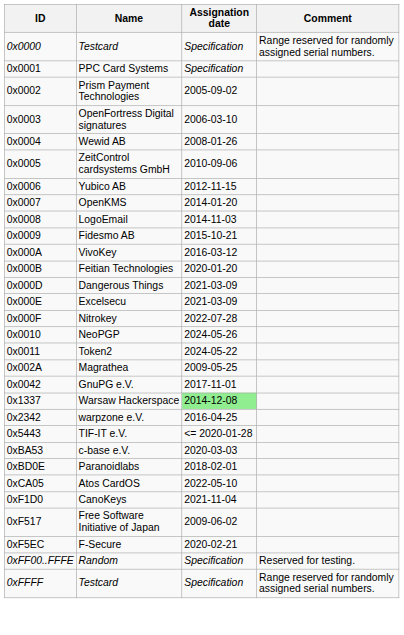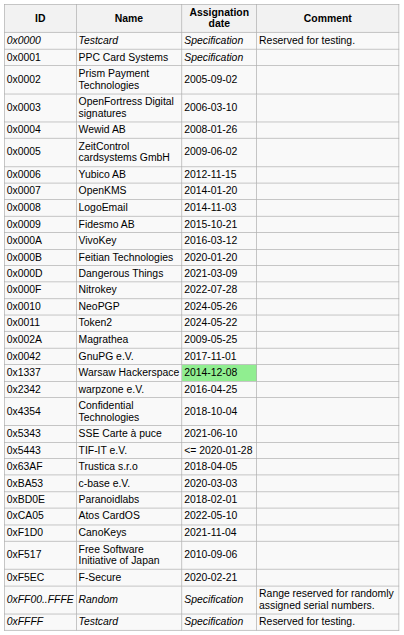0x0000 / Testcard | Comment: Range reserved for randomly assigned serial numbers. -> Reserved for testing.
ZeitControl cardsystems GmbH | Assignation date: 2010-09-06 -> 2009-06-02
- row: 0x000E | Excelsecu | 2021-03-09
+ row: 0x4354 | Confidential Technologies | 2018-10-04
+ row: 0x5343 | SSE Carte à puce | 2021-06-10
+ row: 0x63AF | Trustica s.r.o | 2018-04-05
Free Software Initiative of Japan | Assignation date: 2009-06-02 -> 2010-09-06
Random | Comment: Reserved for testing. -> Range reserved for randomly assigned serial numbers.
0xFFFF / Testcard | Comment: Range reserved for randomly assigned serial numbers. -> Reserved for testing.
